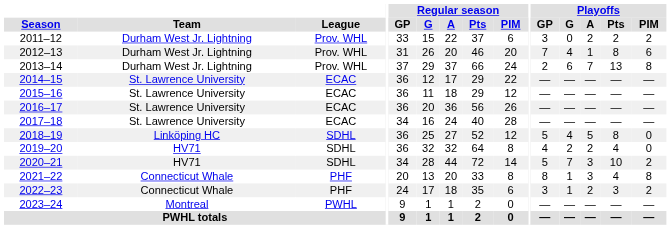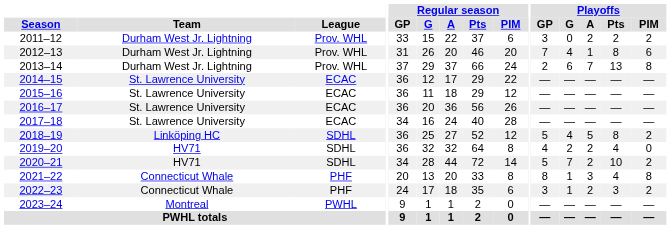2018–19 | Playoffs / PIM: 0 -> 2
2020–21 | Playoffs / A: 3 -> 2
